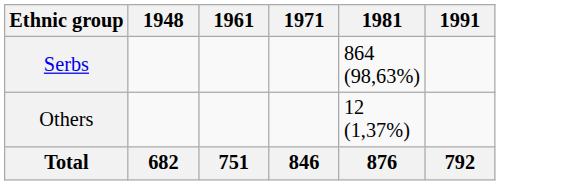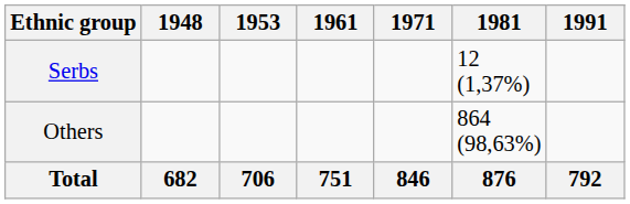+ column: 1953 | 706
Serbs | 1981: 864 (98,63%) -> 12 (1,37%)
Others | 1981: 12 (1,37%) -> 864 (98,63%)
